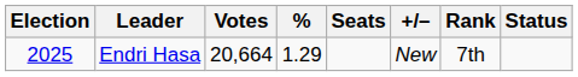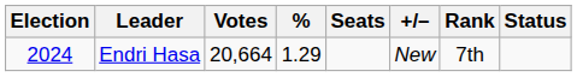Endri Hasa | Election: 2025 -> 2024
